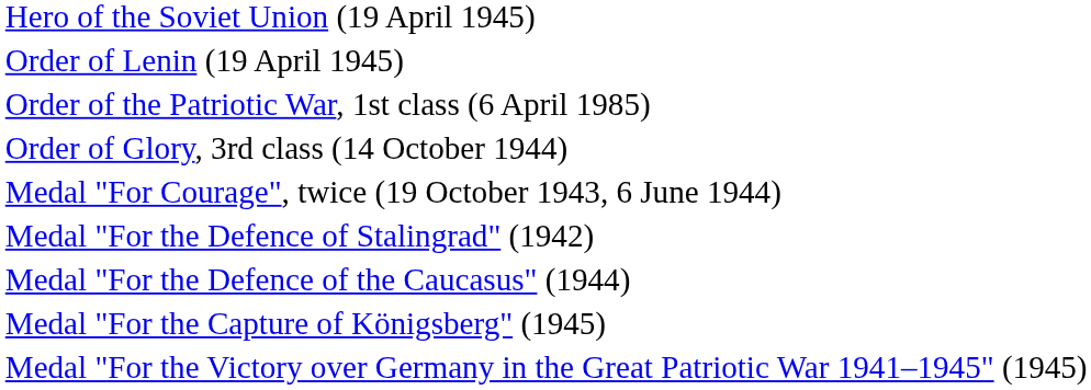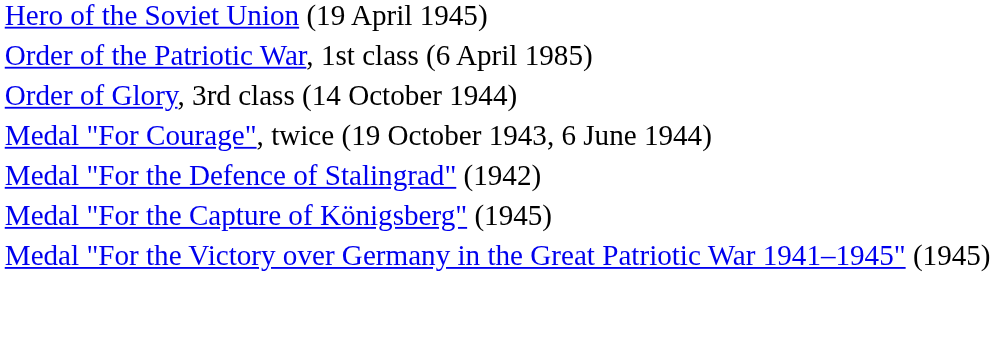- row: Order of Lenin (19 April 1945)
- row: Medal "For the Defence of the Caucasus" (1944)
